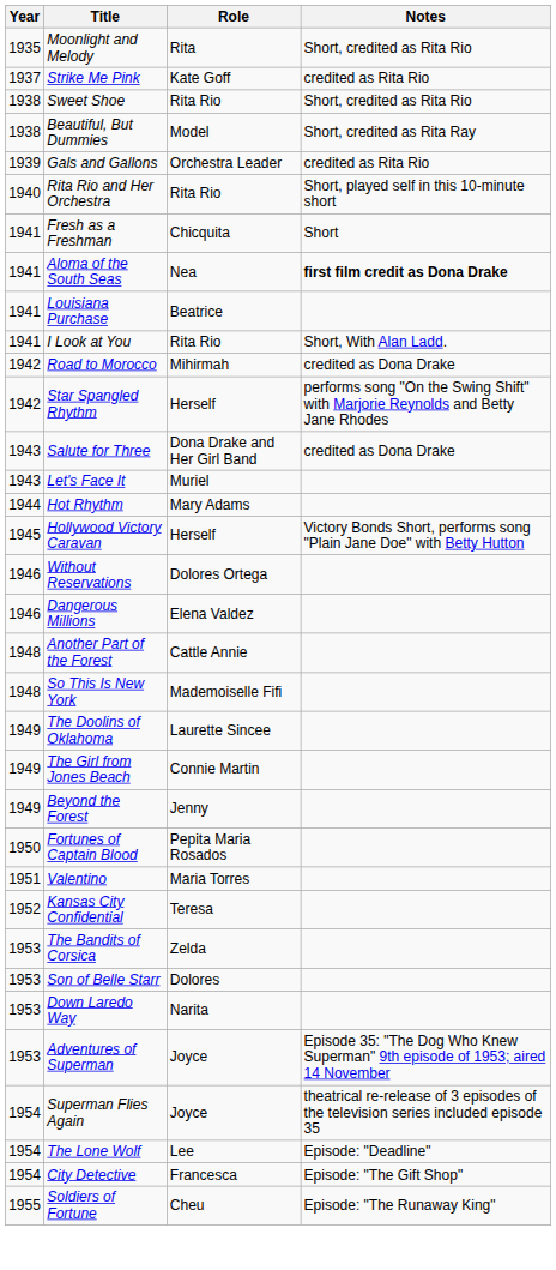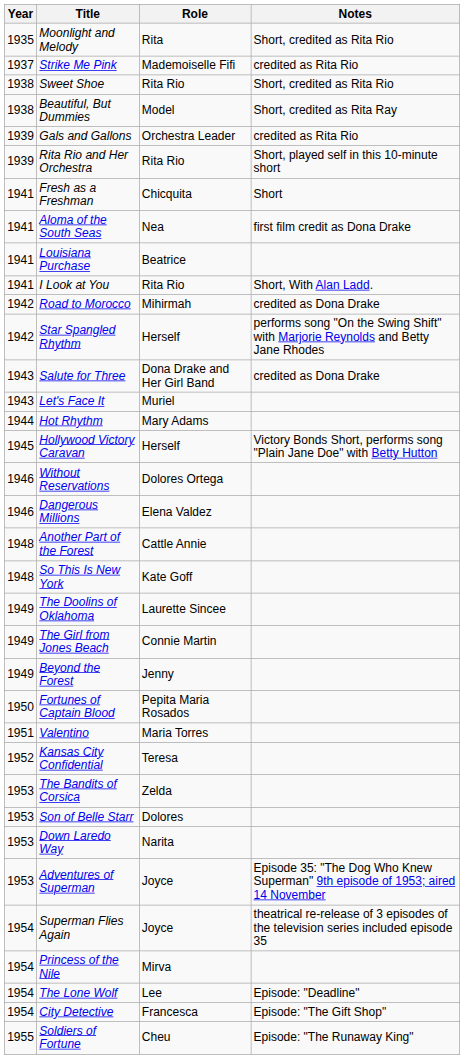Strike Me Pink | Role: Kate Goff -> Mademoiselle Fifi
Rita Rio and Her Orchestra | Year: 1940 -> 1939
Aloma of the South Seas | Notes: bold -> normal
So This Is New York | Role: Mademoiselle Fifi -> Kate Goff
+ row: 1954 | Princess of the Nile | Mirva
